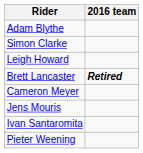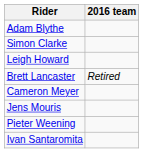Brett Lancaster | 2016 team: bold -> normal
rows swapped: Ivan Santaromita <-> Pieter Weening
